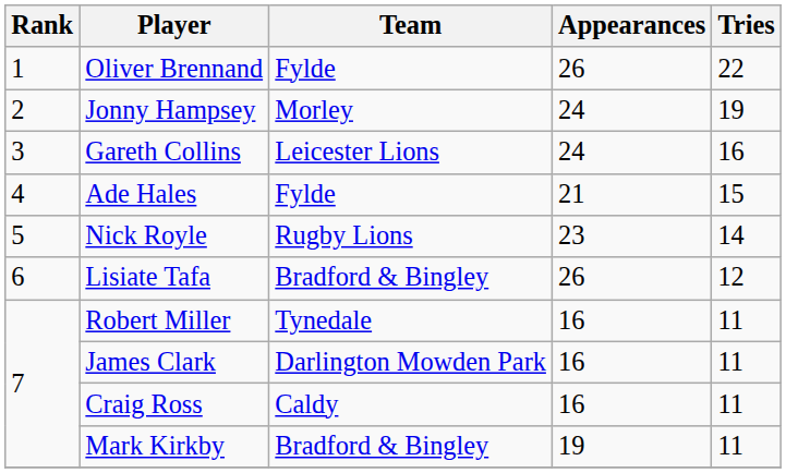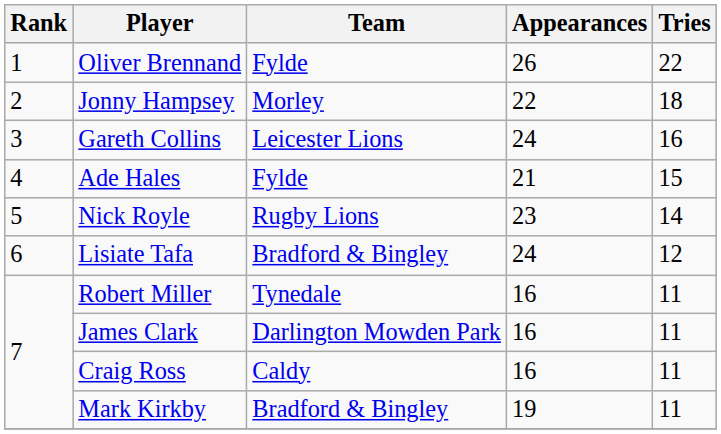Jonny Hampsey | Appearances: 24 -> 22
Jonny Hampsey | Tries: 19 -> 18
Lisiate Tafa | Appearances: 26 -> 24
